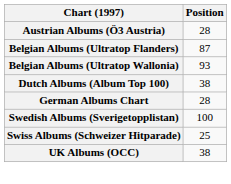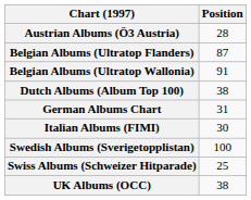Belgian Albums (Ultratop Wallonia) | Position: 93 -> 91
German Albums Chart | Position: 28 -> 31
+ row: Italian Albums (FIMI) | 30
